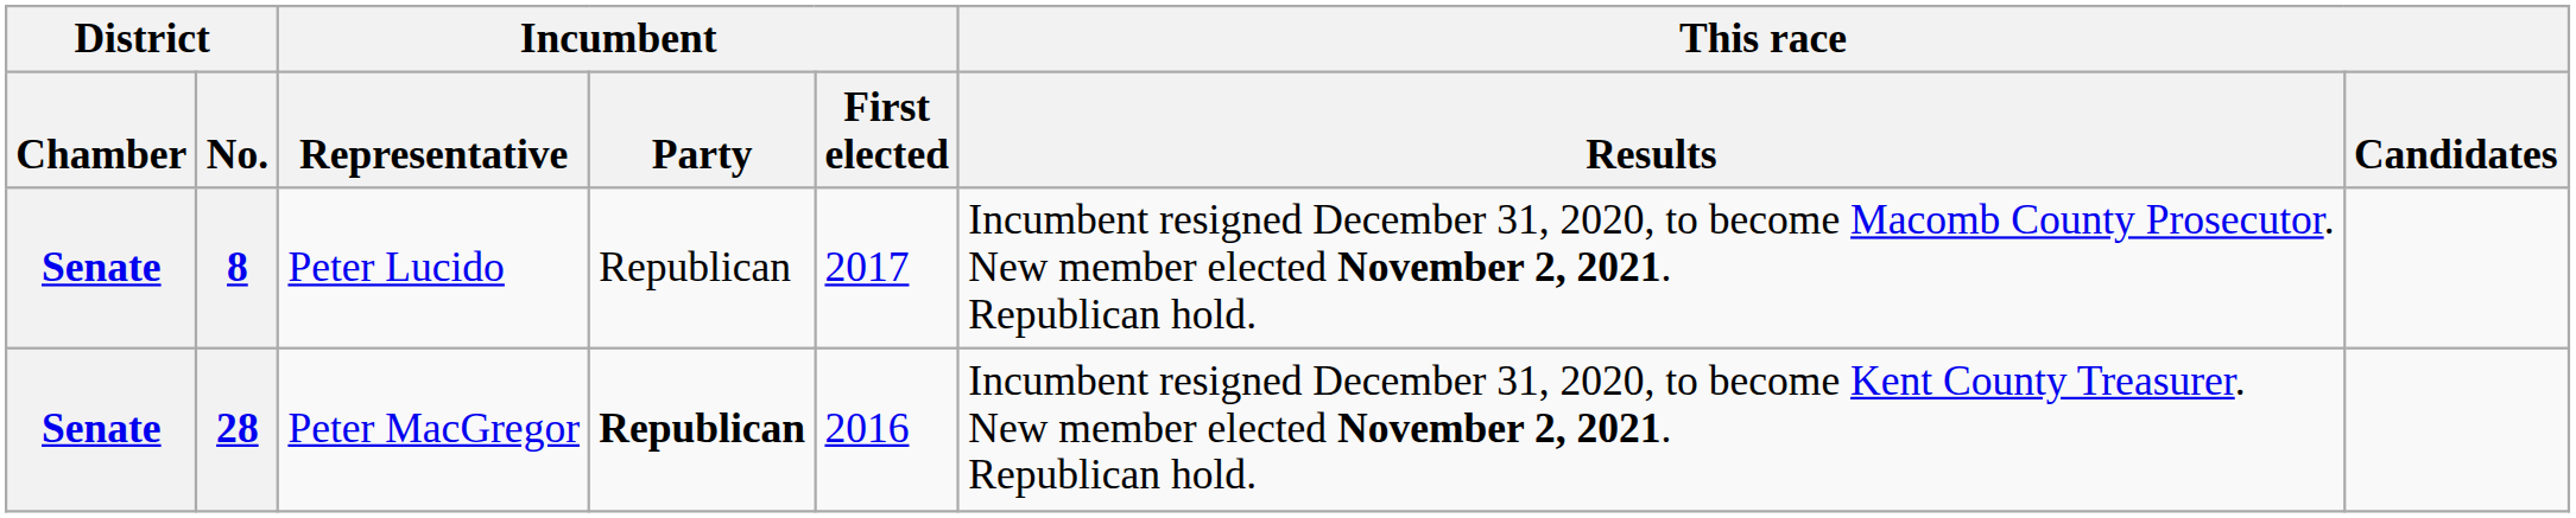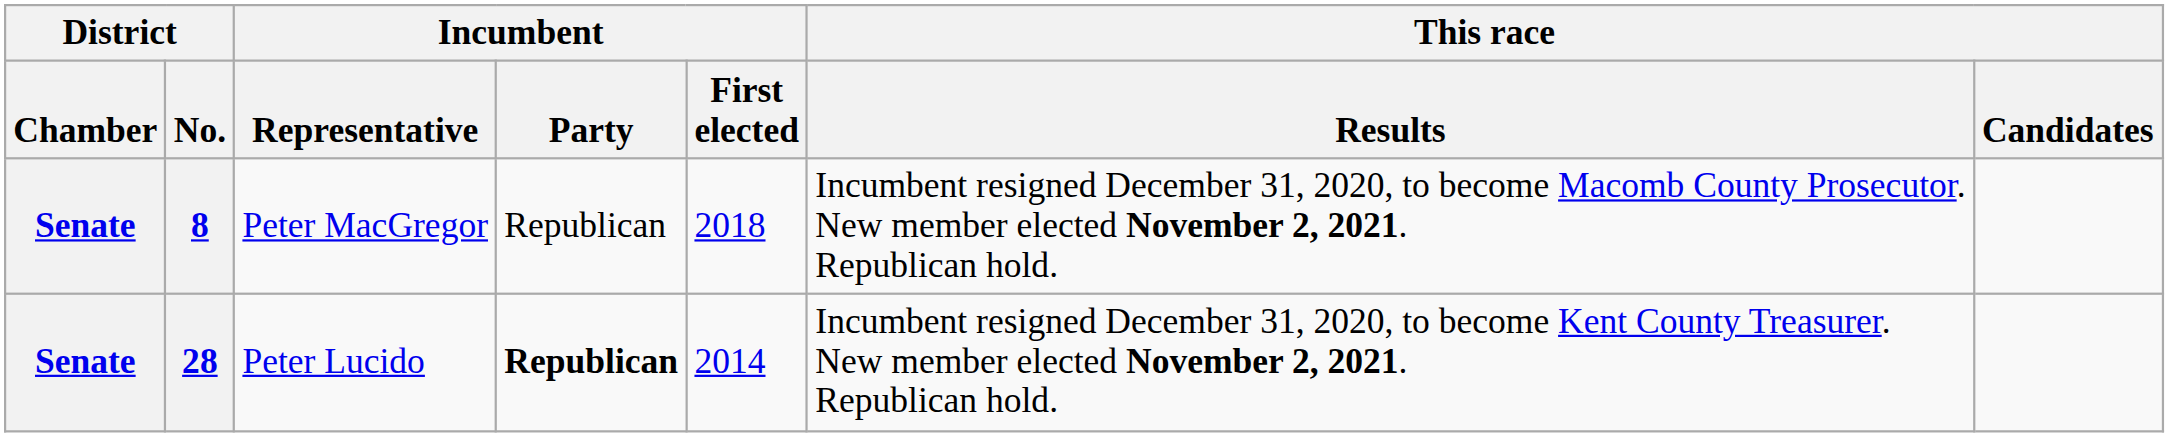8 | Incumbent / Representative: Peter Lucido -> Peter MacGregor
8 | Incumbent / First elected: 2017 -> 2018
28 | Incumbent / Representative: Peter MacGregor -> Peter Lucido
28 | Incumbent / First elected: 2016 -> 2014
